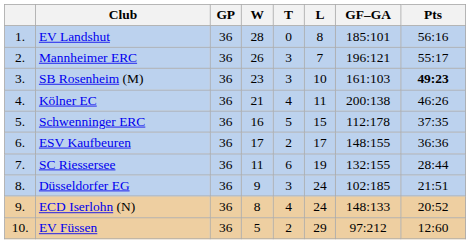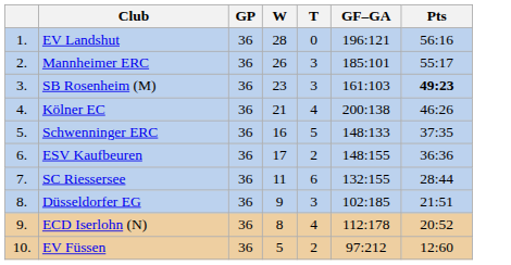- column: L | 8 | 7 | 10 | 11 | 15 | 17 | 19 | 24 | 24 | 29
EV Landshut | GF–GA: 185:101 -> 196:121
Mannheimer ERC | GF–GA: 196:121 -> 185:101
Schwenninger ERC | GF–GA: 112:178 -> 148:133
ECD Iserlohn (N) | GF–GA: 148:133 -> 112:178
